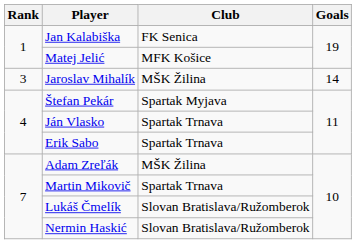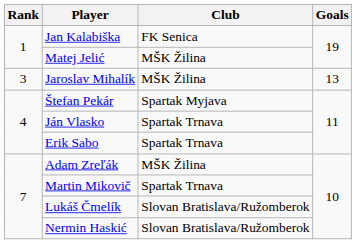Matej Jelić | Club: MFK Košice -> MŠK Žilina
Jaroslav Mihalík | Goals: 14 -> 13
